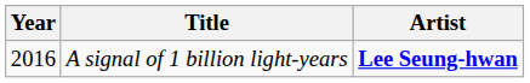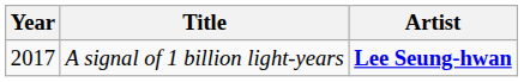A signal of 1 billion light-years | Year: 2016 -> 2017
